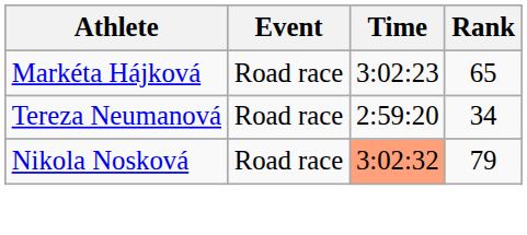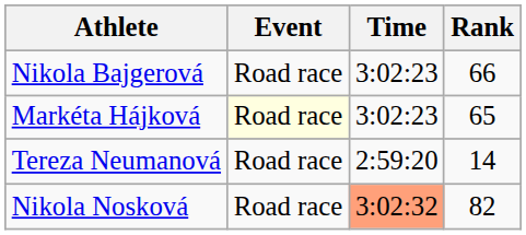+ row: Nikola Bajgerová | Road race | 3:02:23 | 66
Markéta Hájková | Event: no background -> lightyellow background
Tereza Neumanová | Rank: 34 -> 14
Nikola Nosková | Rank: 79 -> 82
